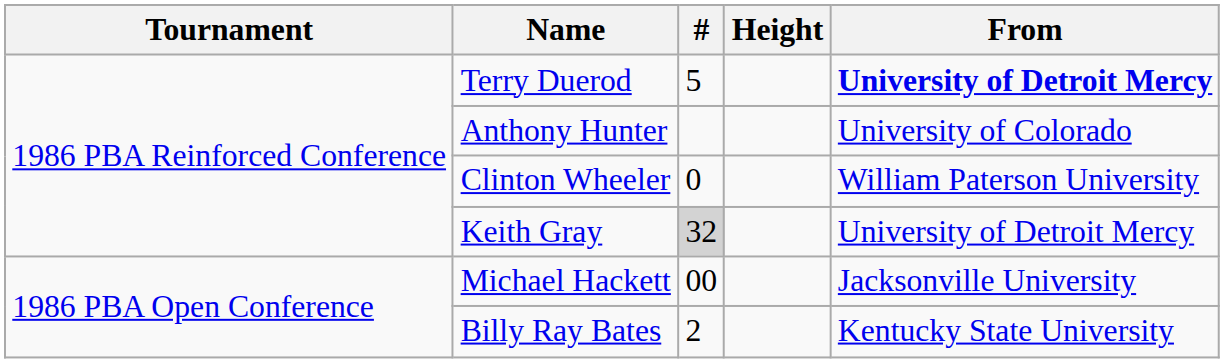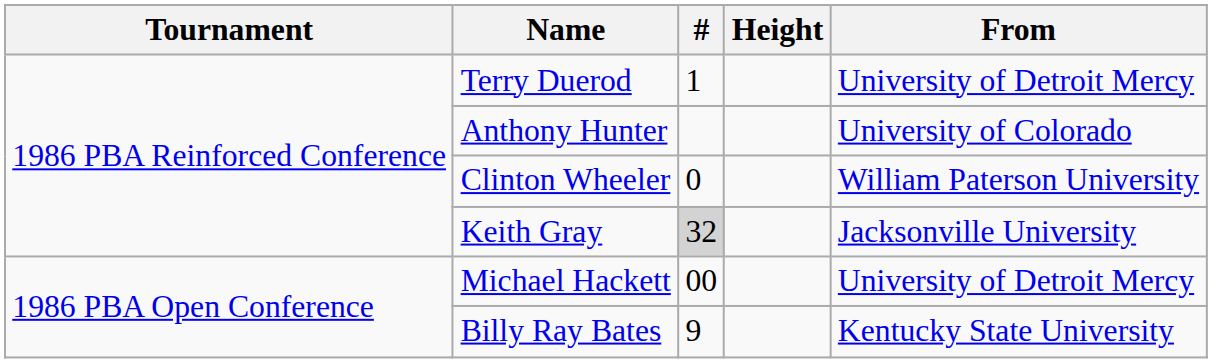Terry Duerod | #: 5 -> 1
Terry Duerod | From: bold -> normal
Keith Gray | From: University of Detroit Mercy -> Jacksonville University
Michael Hackett | From: Jacksonville University -> University of Detroit Mercy
Billy Ray Bates | #: 2 -> 9
